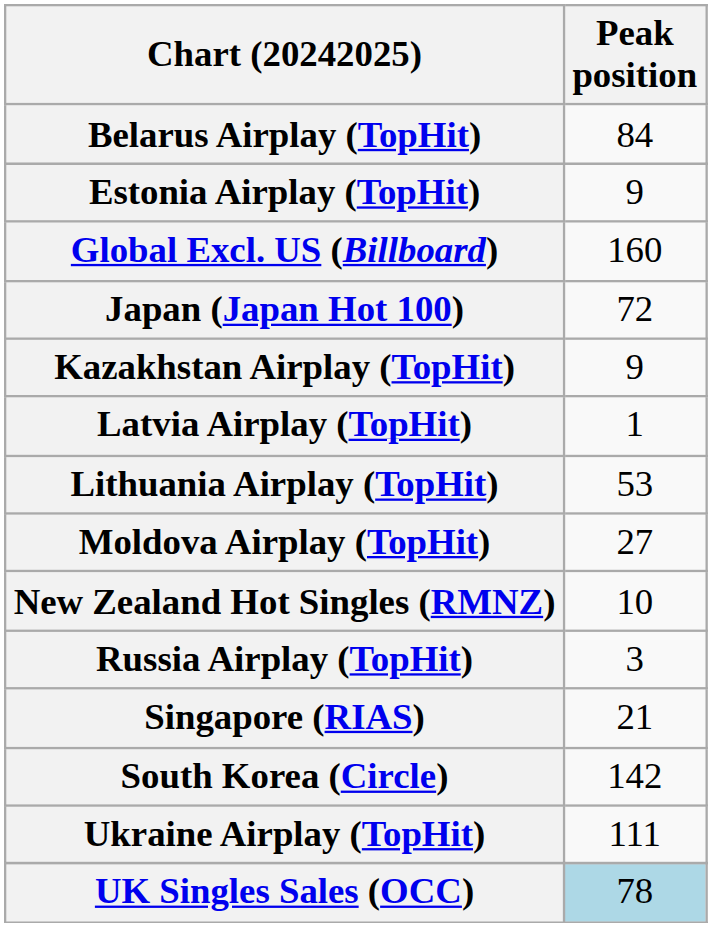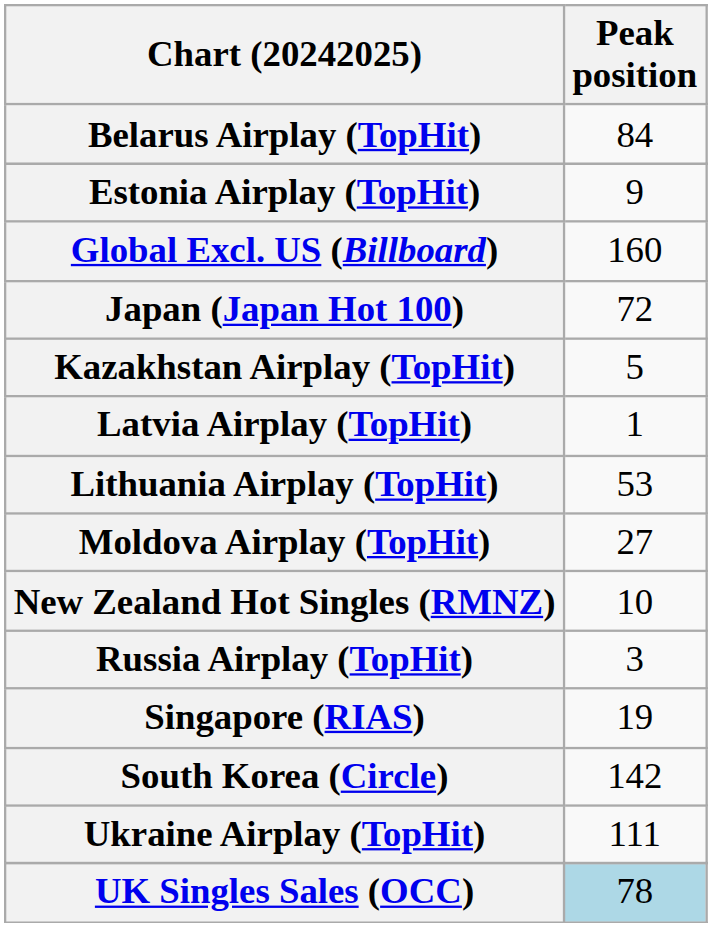Kazakhstan Airplay (TopHit) | Peak position: 9 -> 5
Singapore (RIAS) | Peak position: 21 -> 19
